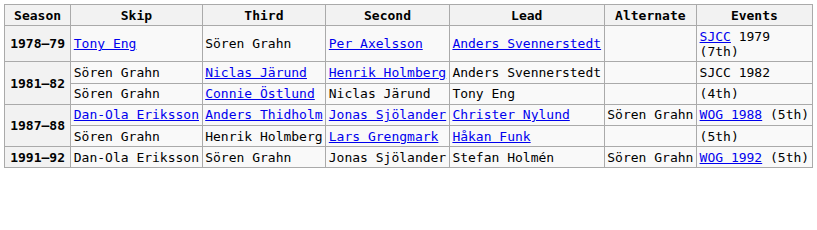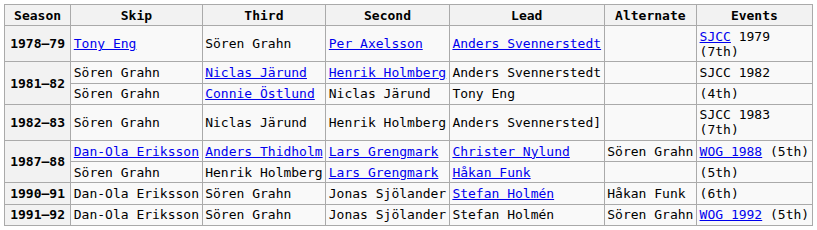+ row: 1982–83 | Sören Grahn | Niclas Järund | Henrik Holmberg | Anders Svennersted] | SJCC 1983 (7th)
1987–88 / Anders Thidholm | Second: Jonas Sjölander -> Lars Grengmark
+ row: 1990–91 | Dan-Ola Eriksson | Sören Grahn | Jonas Sjölander | Stefan Holmén | Håkan Funk | (6th)
